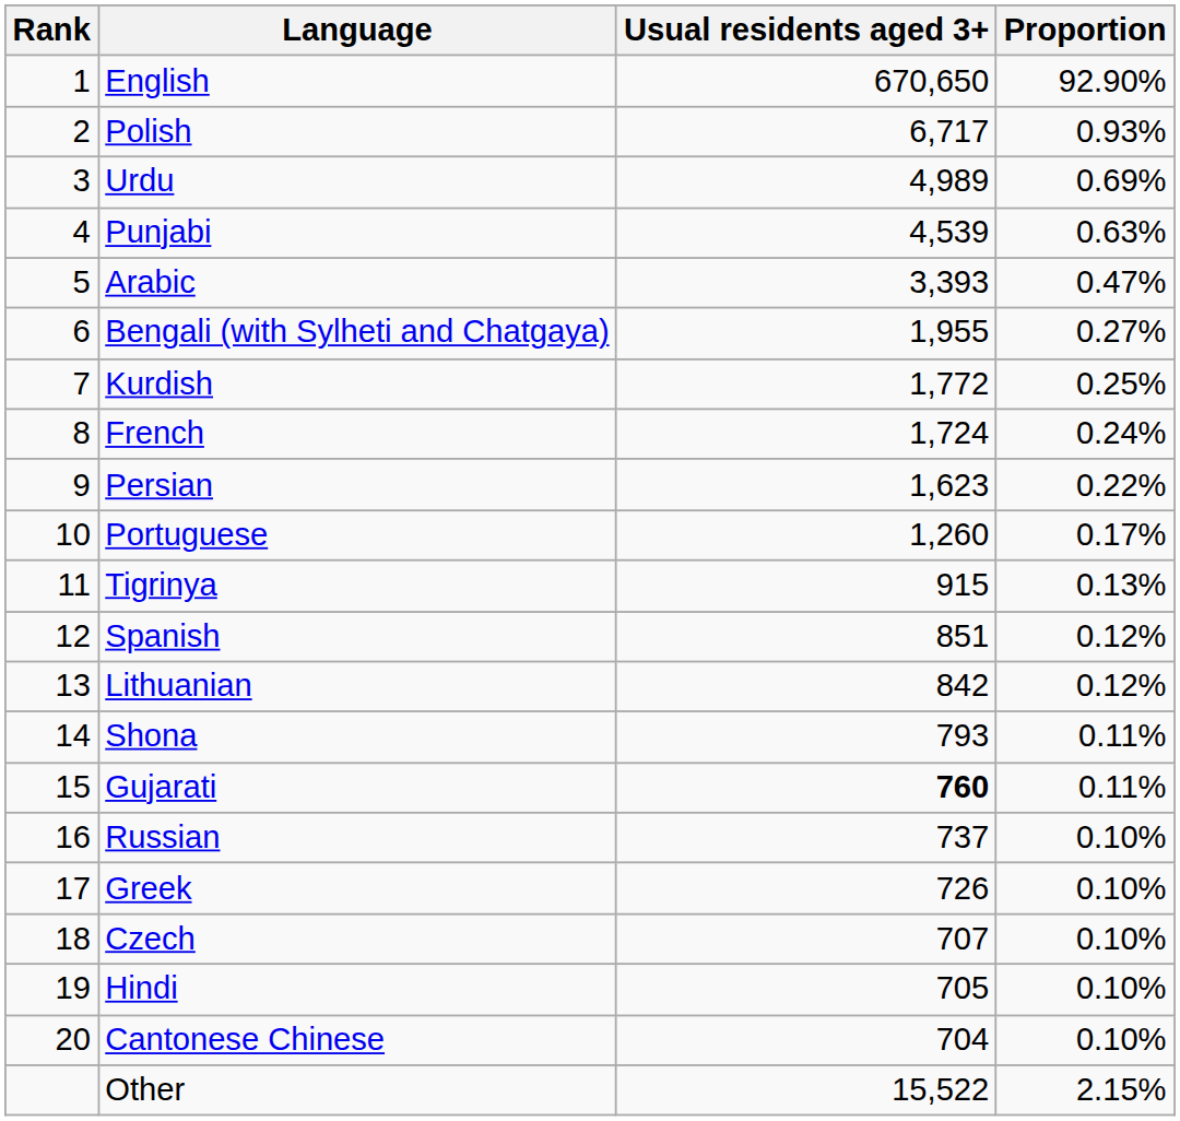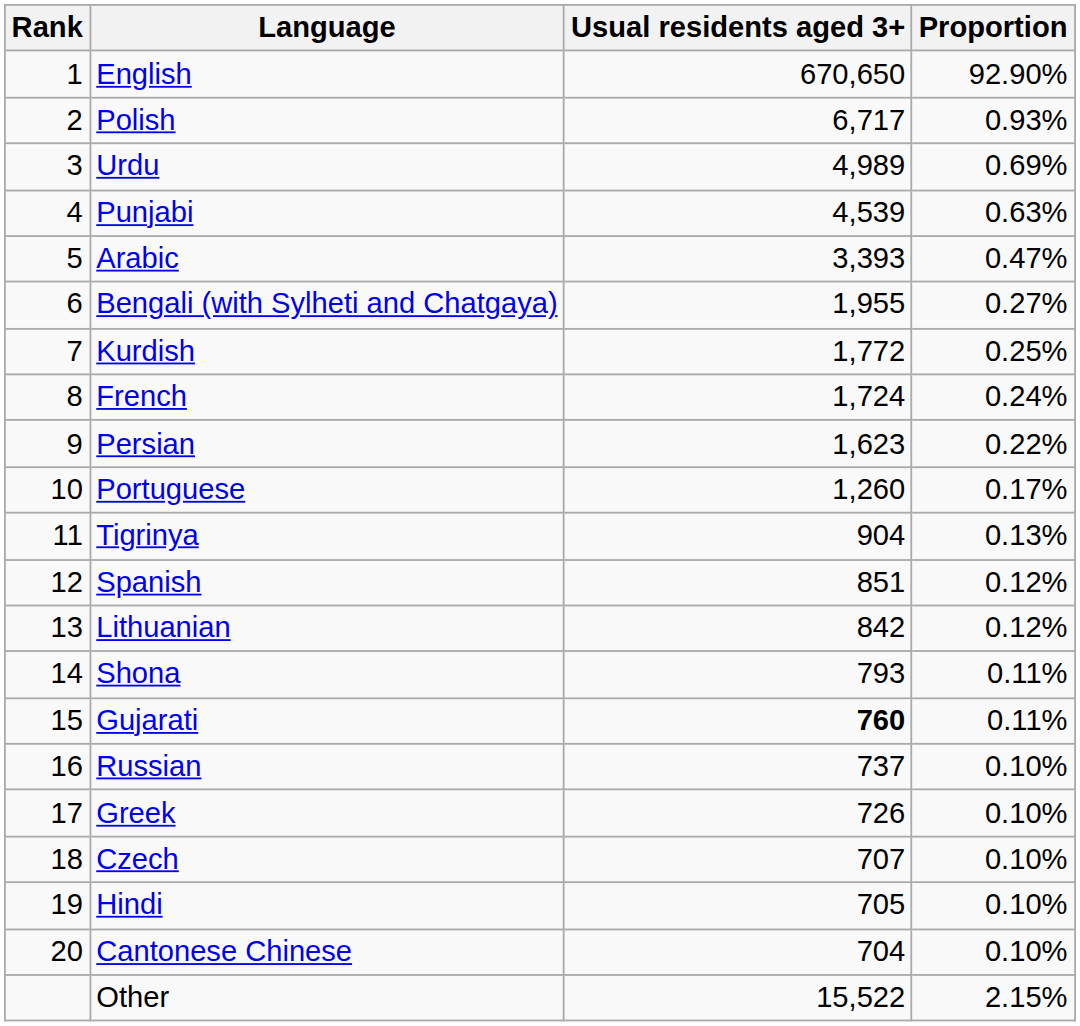Tigrinya | Usual residents aged 3+: 915 -> 904
